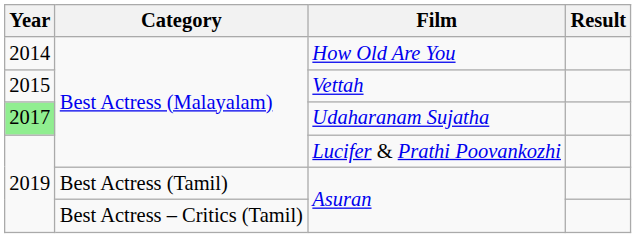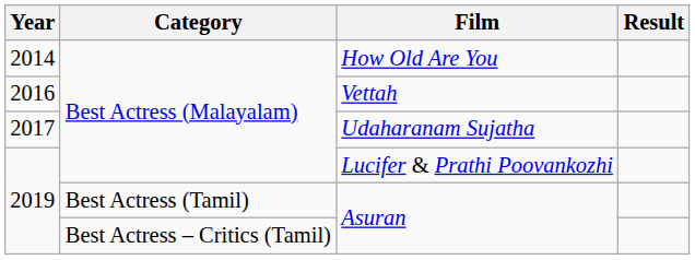Vettah | Year: 2015 -> 2016
Udaharanam Sujatha | Year: lightgreen background -> no background
